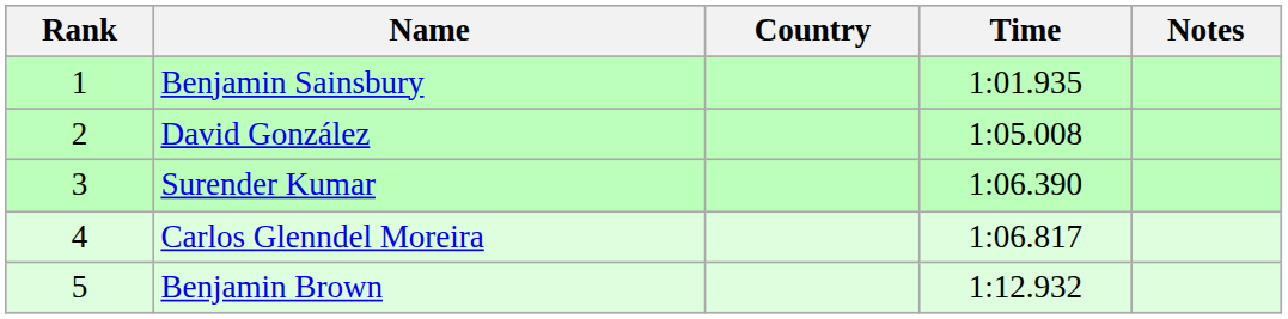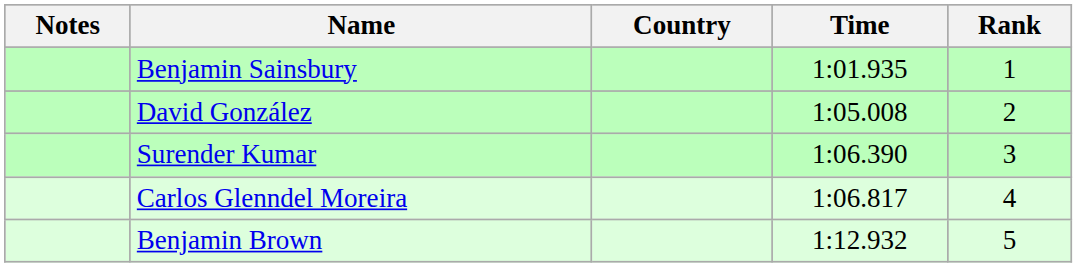columns swapped: Rank <-> Notes
